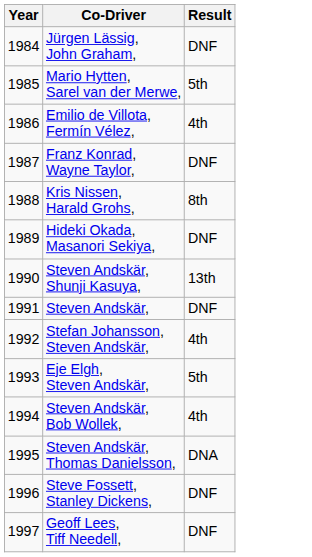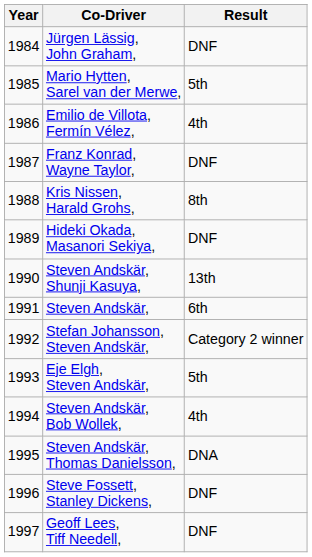Steven Andskär, | Result: DNF -> 6th
Stefan Johansson, Steven Andskär, | Result: 4th -> Category 2 winner
